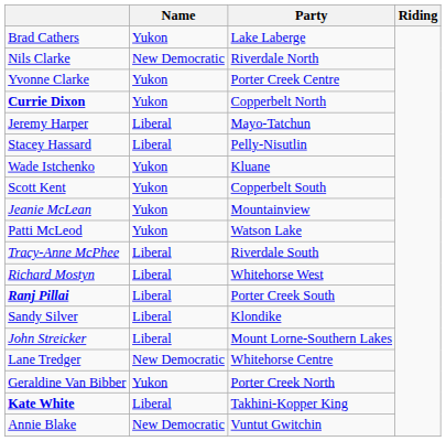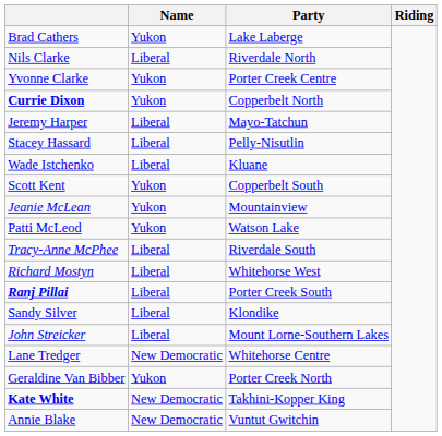Nils Clarke | Name: New Democratic -> Liberal
Wade Istchenko | Name: Yukon -> Liberal
Kate White | Name: Liberal -> New Democratic
